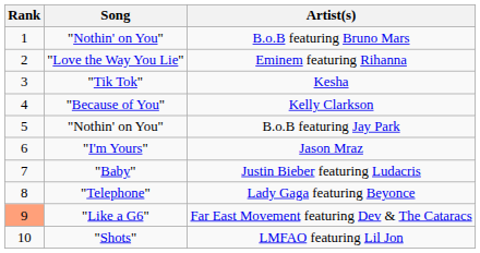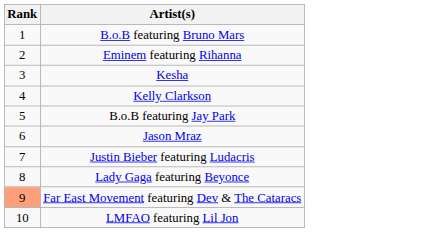- column: Song | "Nothin' on You" | "Love the Way You Lie" | "Tik Tok" | "Because of You" | "Nothin' on You" | "I'm Yours" | "Baby" | "Telephone" | "Like a G6" | "Shots"
